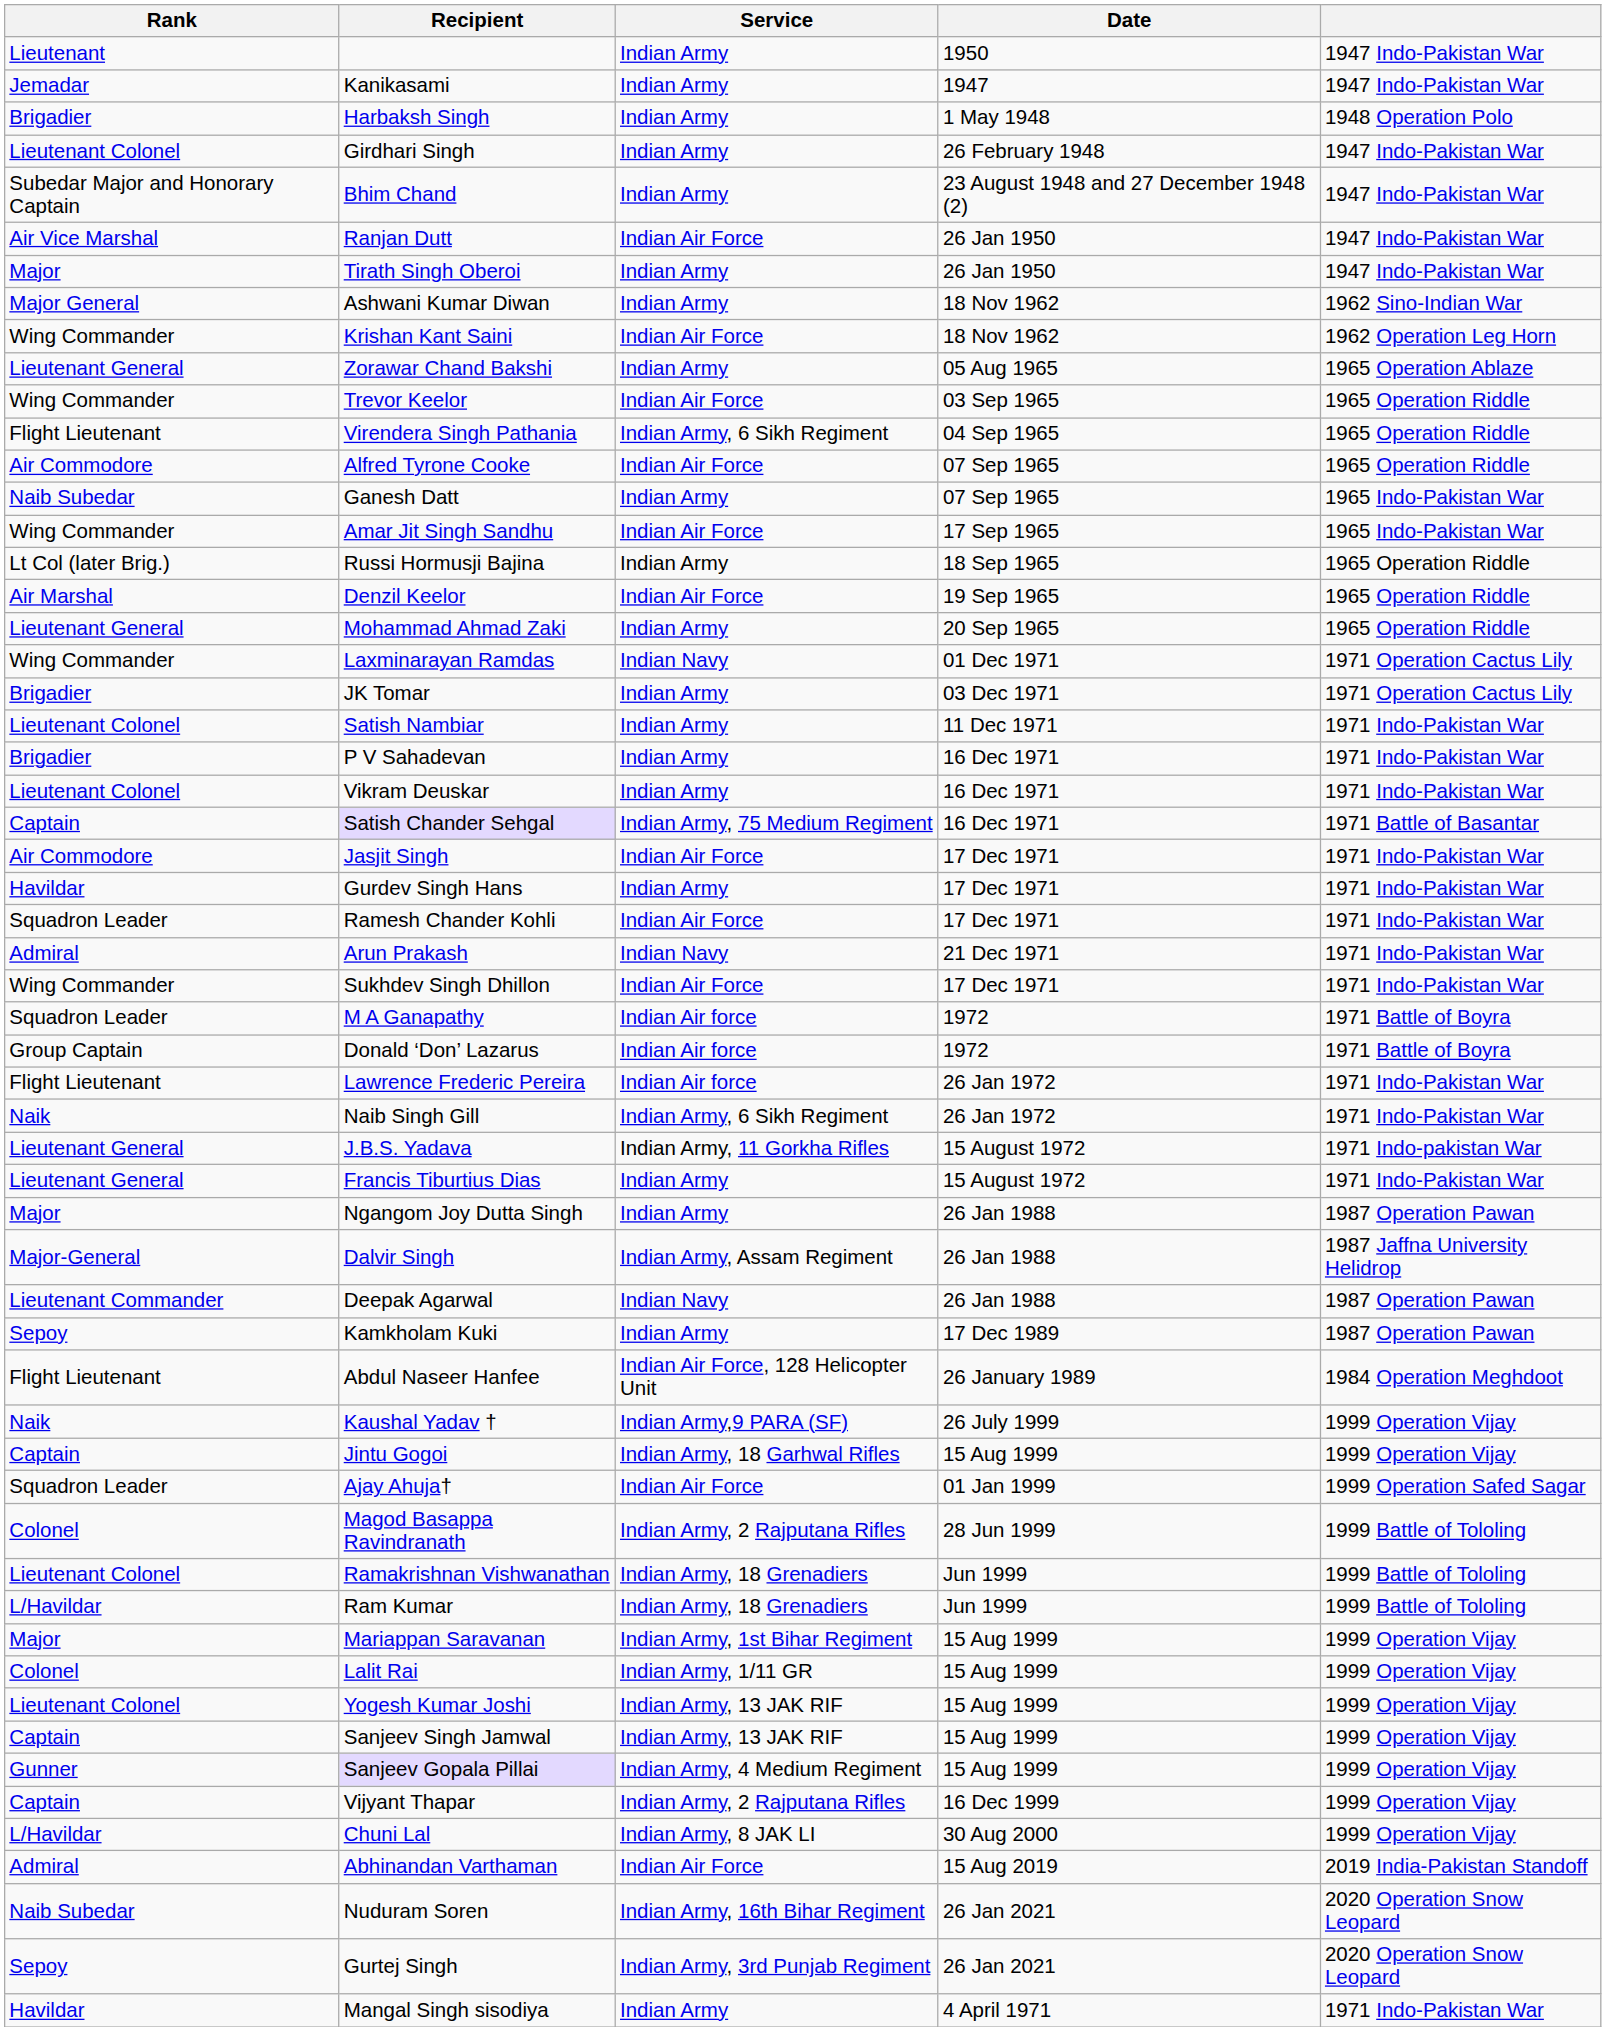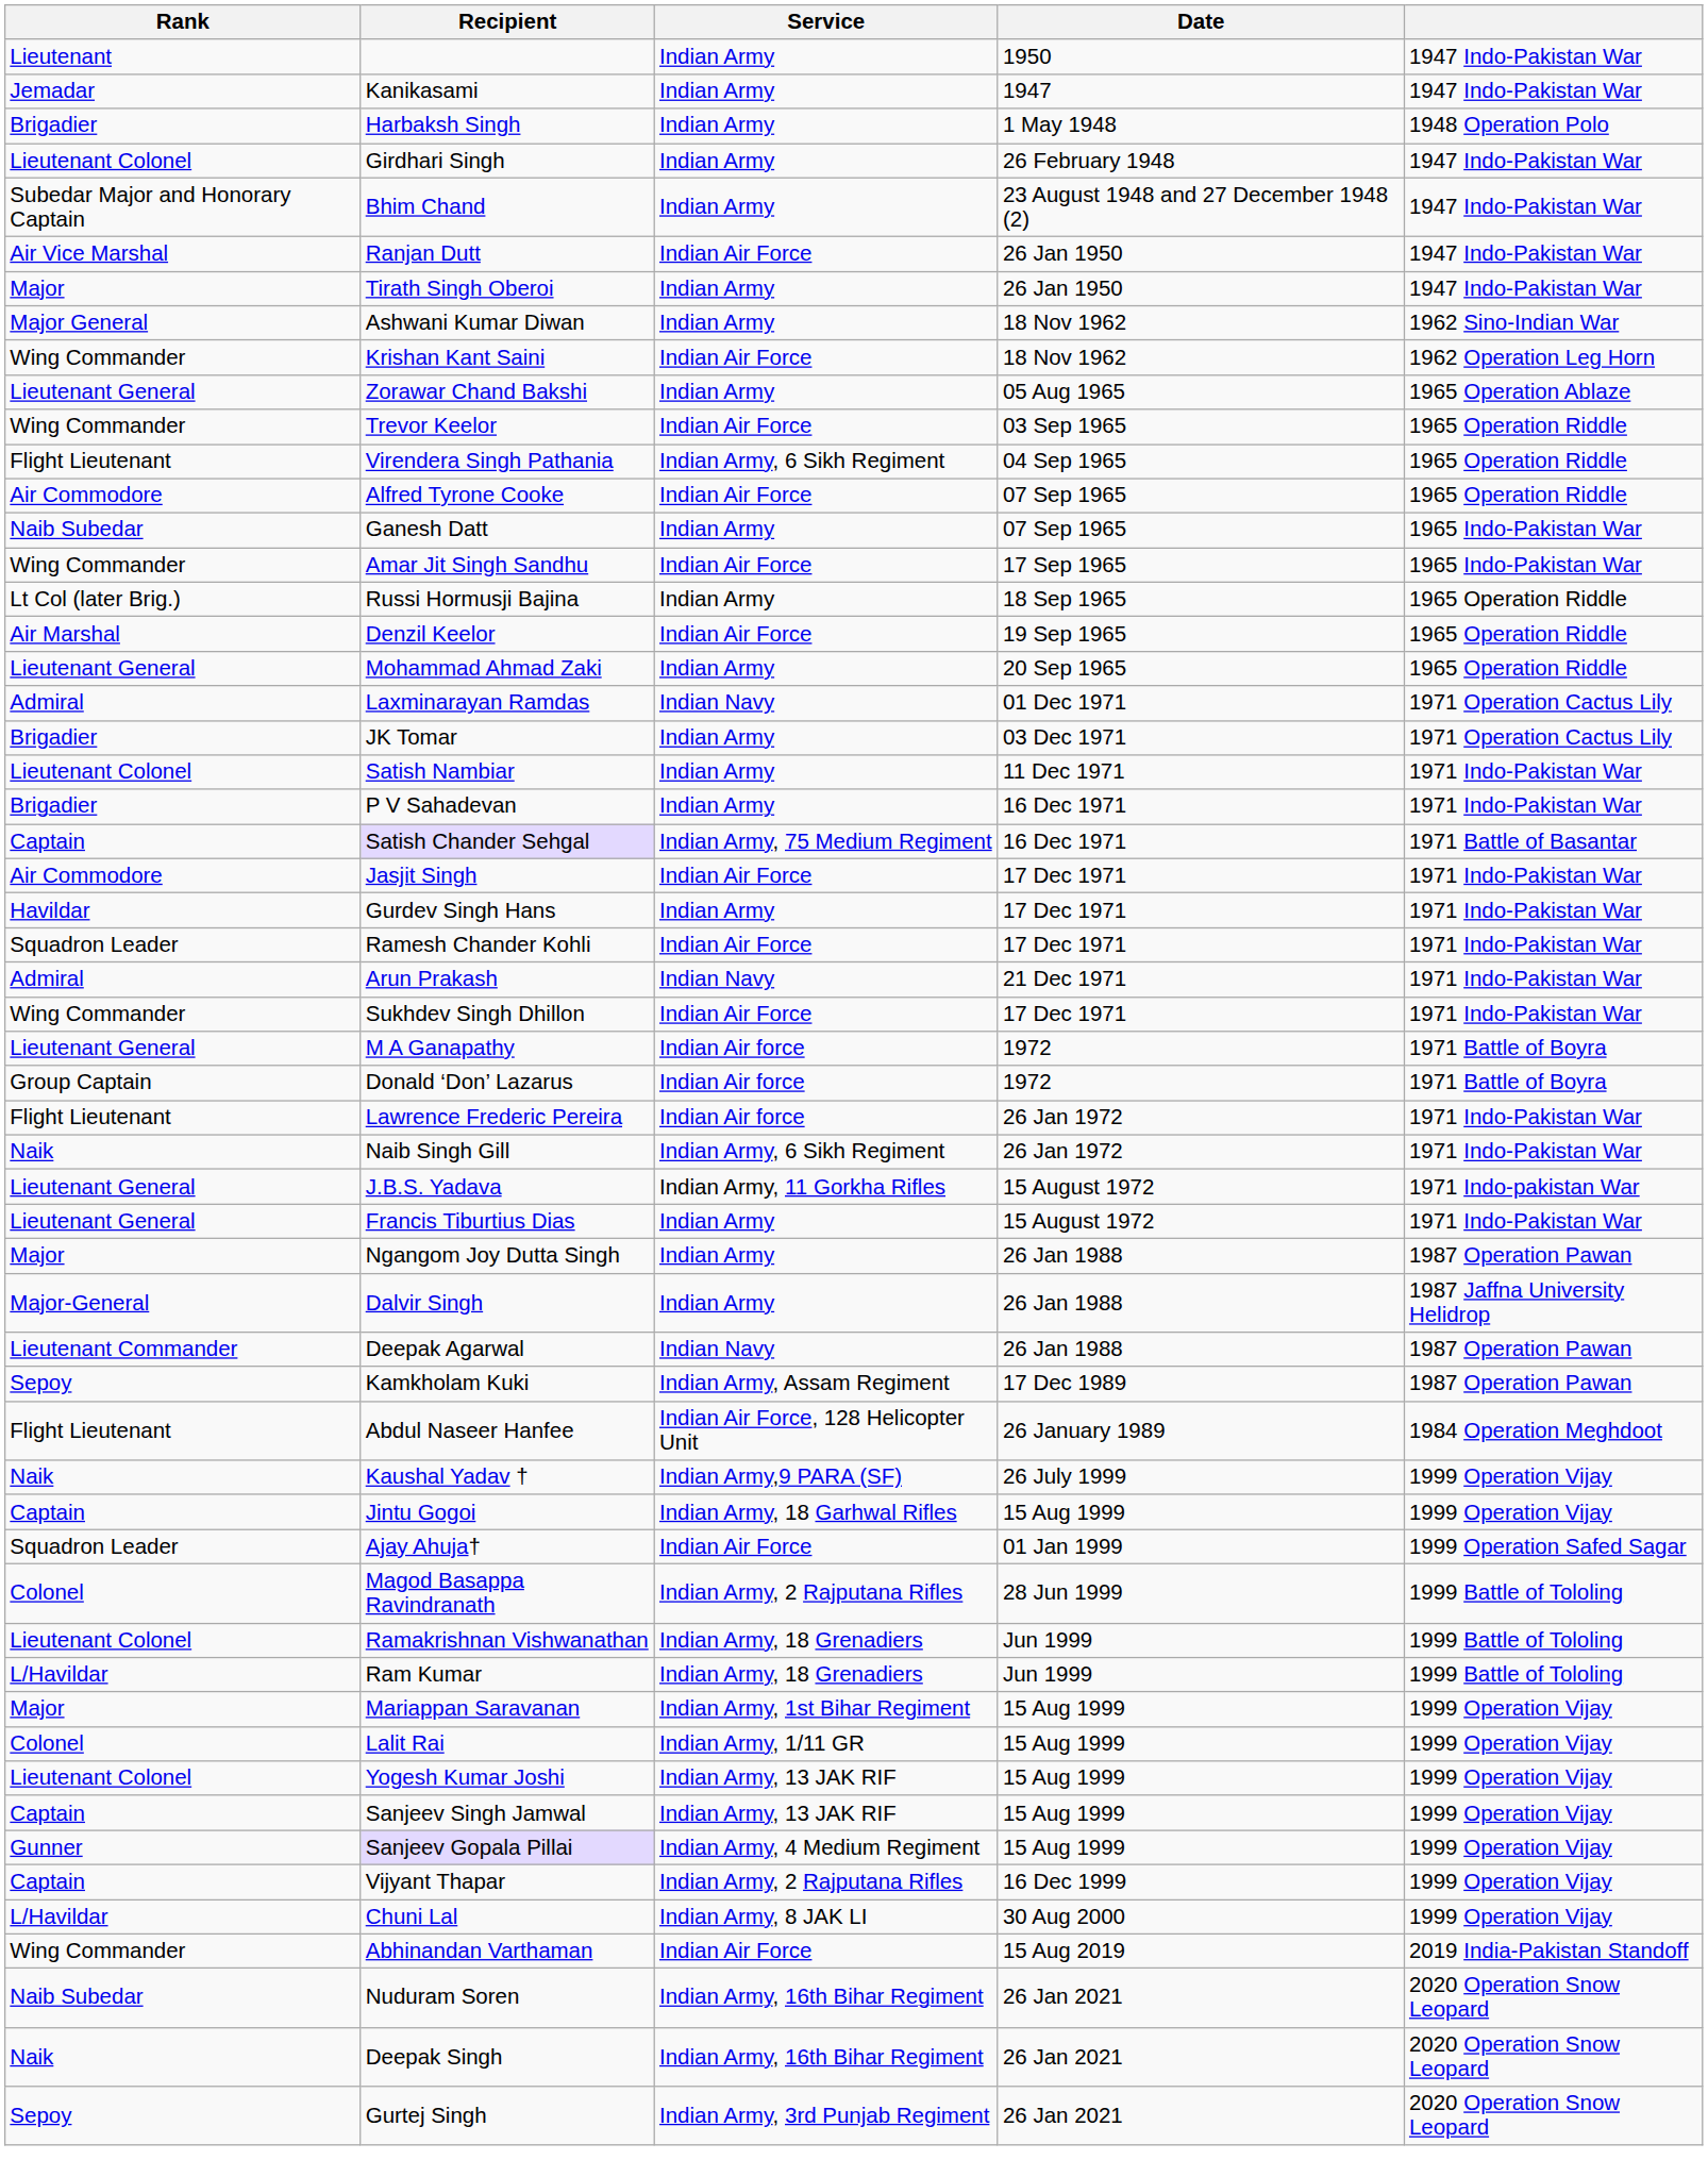Laxminarayan Ramdas | Rank: Wing Commander -> Admiral
- row: Lieutenant Colonel | Vikram Deuskar | Indian Army | 16 Dec 1971 | 1971 Indo-Pakistan War
M A Ganapathy | Rank: Squadron Leader -> Lieutenant General
Dalvir Singh | Service: Indian Army, Assam Regiment -> Indian Army
Kamkholam Kuki | Service: Indian Army -> Indian Army, Assam Regiment
Abhinandan Varthaman | Rank: Admiral -> Wing Commander
+ row: Naik | Deepak Singh | Indian Army, 16th Bihar Regiment | 26 Jan 2021 | 2020 Operation Snow Leopard
- row: Havildar | Mangal Singh sisodiya | Indian Army | 4 April 1971 | 1971 Indo-Pakistan War
